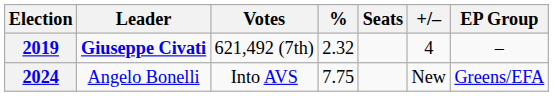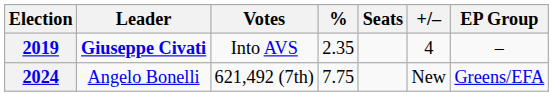2019 | Votes: 621,492 (7th) -> Into AVS
2019 | %: 2.32 -> 2.35
2024 | Votes: Into AVS -> 621,492 (7th)
